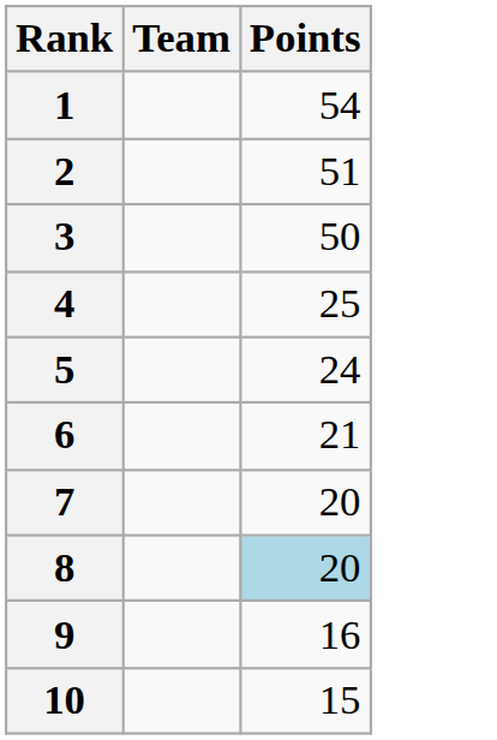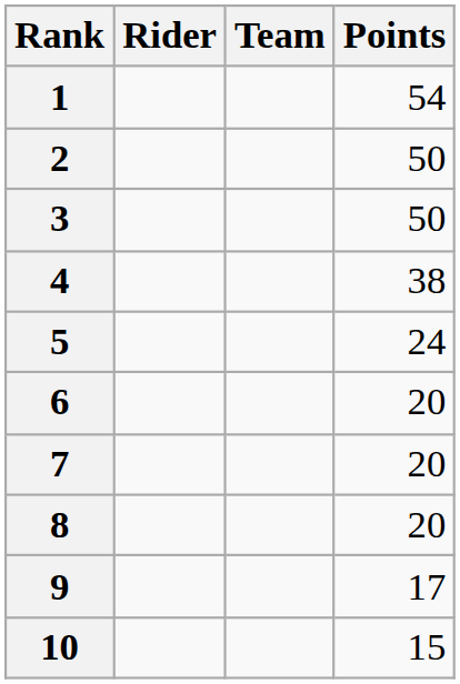+ column: Rider
2 | Points: 51 -> 50
4 | Points: 25 -> 38
6 | Points: 21 -> 20
8 | Points: lightblue background -> no background
9 | Points: 16 -> 17
